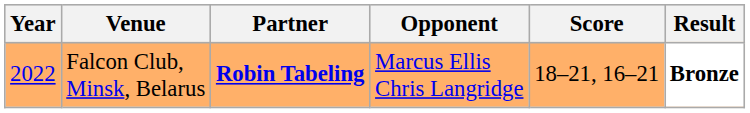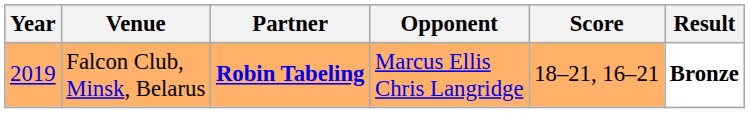Falcon Club, Minsk, Belarus | Year: 2022 -> 2019
